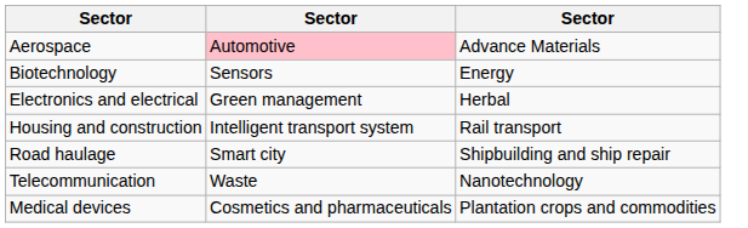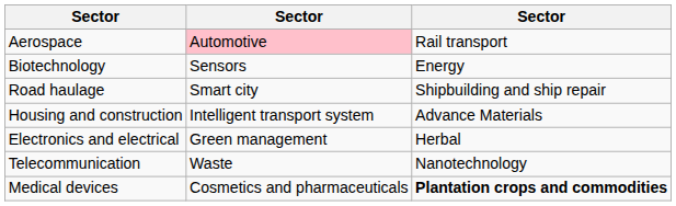Aerospace | column 3: Advance Materials -> Rail transport
rows swapped: Electronics and electrical <-> Road haulage
Housing and construction | column 3: Rail transport -> Advance Materials
Medical devices | column 3: normal -> bold
